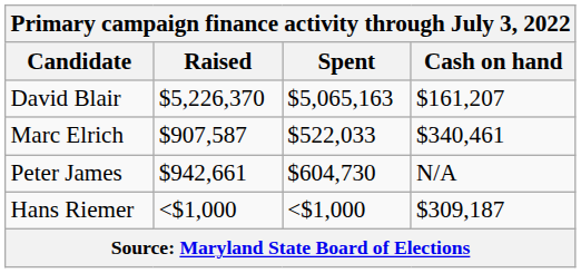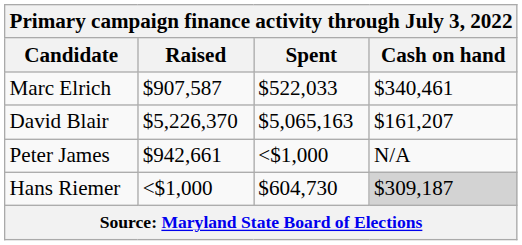rows swapped: David Blair <-> Marc Elrich
Peter James | Spent: $604,730 -> <$1,000
Hans Riemer | Spent: <$1,000 -> $604,730
Hans Riemer | Cash on hand: no background -> lightgrey background
